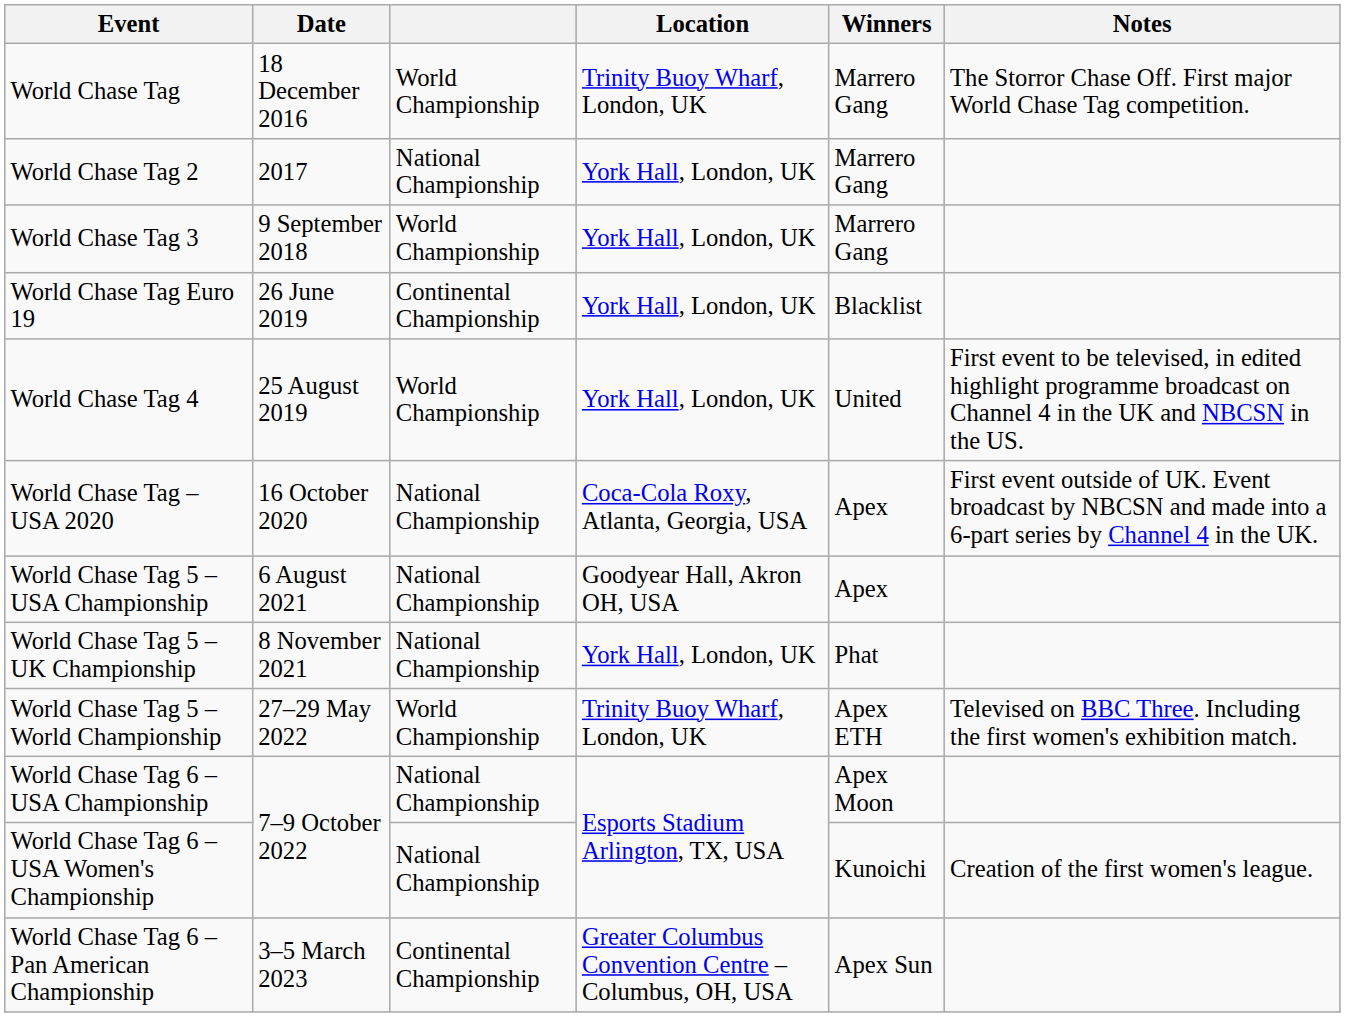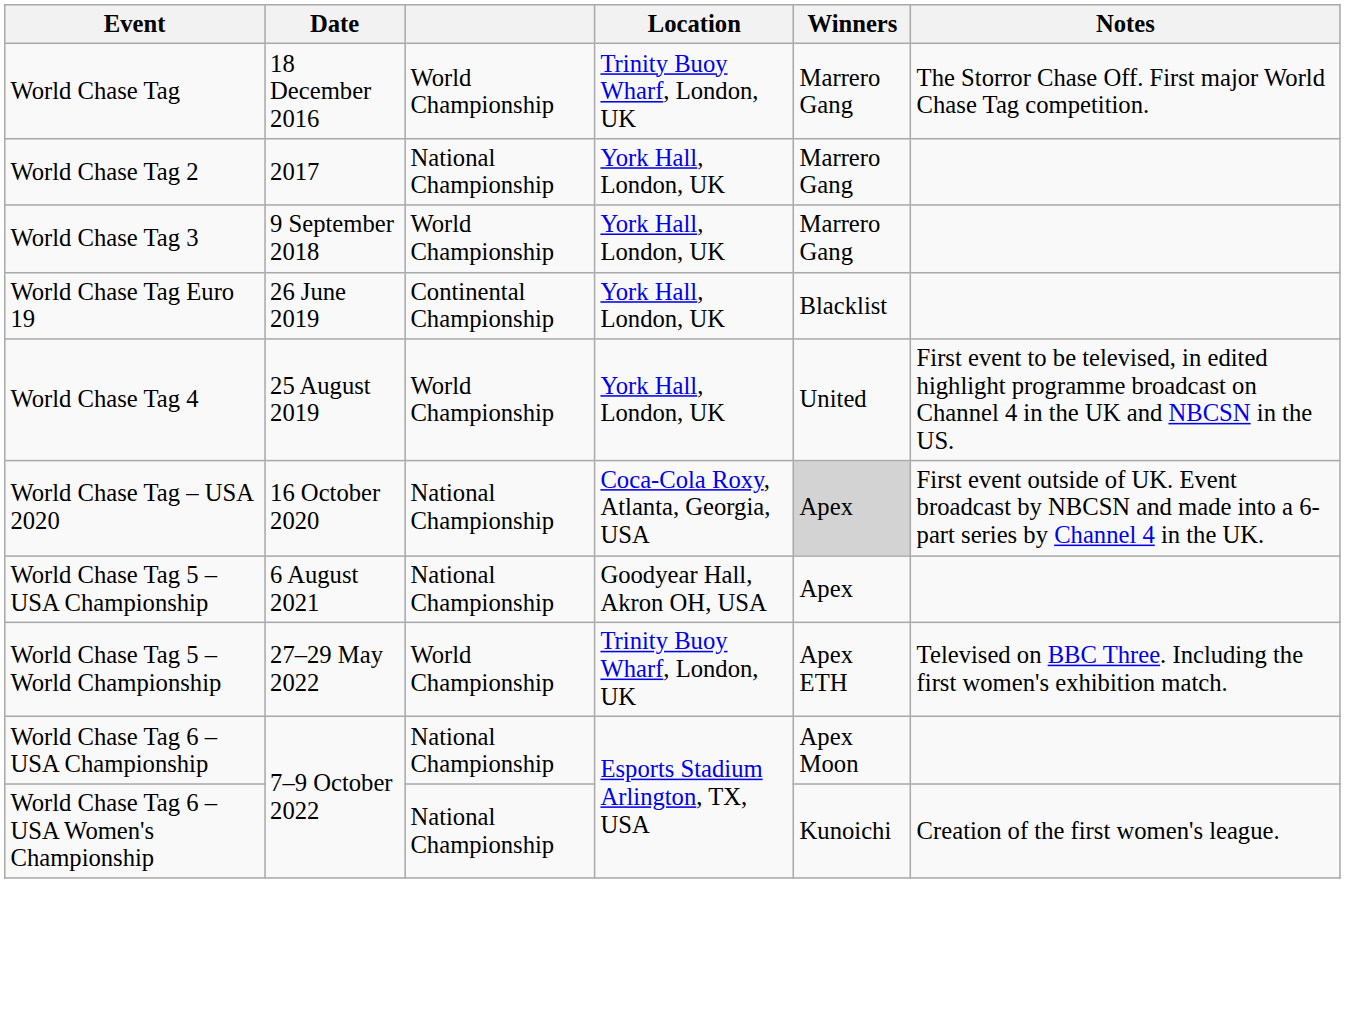World Chase Tag – USA 2020 | Winners: no background -> lightgrey background
- row: World Chase Tag 5 – UK Championship | 8 November 2021 | National Championship | York Hall, London, UK | Phat
- row: World Chase Tag 6 – Pan American Championship | 3–5 March 2023 | Continental Championship | Greater Columbus Convention Centre – Columbus, OH, USA | Apex Sun
